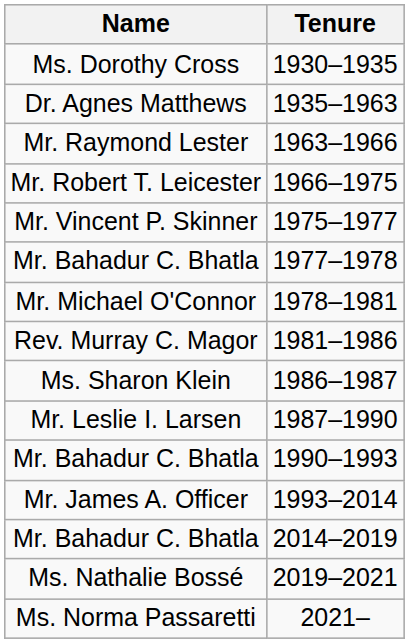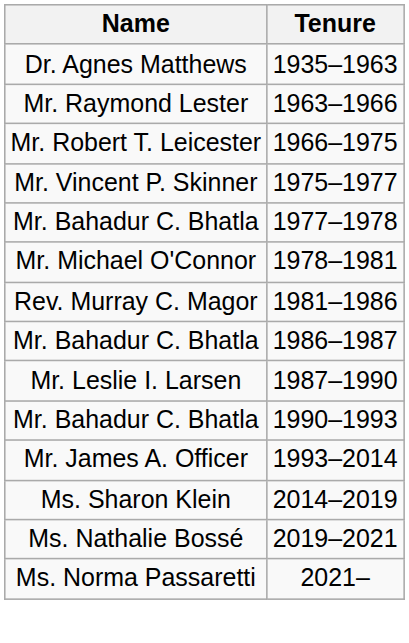- row: Ms. Dorothy Cross | 1930–1935
1986–1987 | Name: Ms. Sharon Klein -> Mr. Bahadur C. Bhatla
2014–2019 | Name: Mr. Bahadur C. Bhatla -> Ms. Sharon Klein
